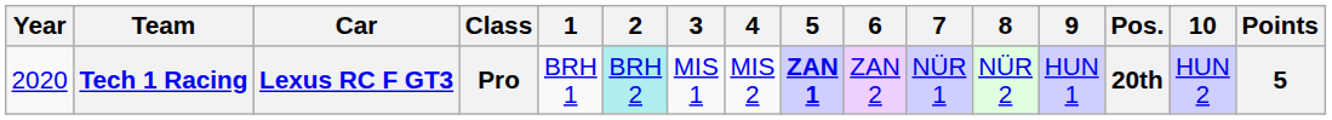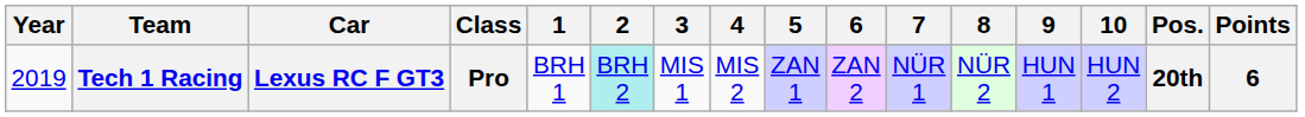columns swapped: 10 <-> Pos.
Tech 1 Racing | Year: 2020 -> 2019
Tech 1 Racing | 5: bold -> normal
Tech 1 Racing | Points: 5 -> 6
